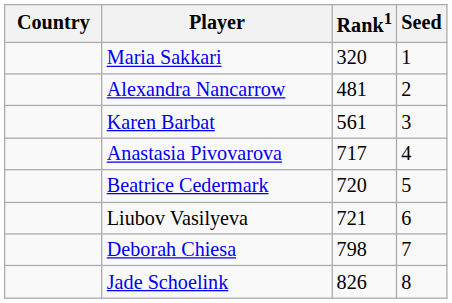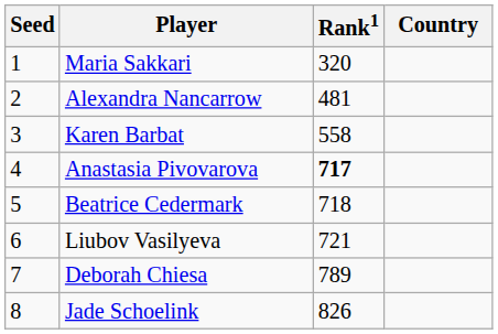columns swapped: Country <-> Seed
Karen Barbat | Rank1: 561 -> 558
Anastasia Pivovarova | Rank1: normal -> bold
Beatrice Cedermark | Rank1: 720 -> 718
Deborah Chiesa | Rank1: 798 -> 789
